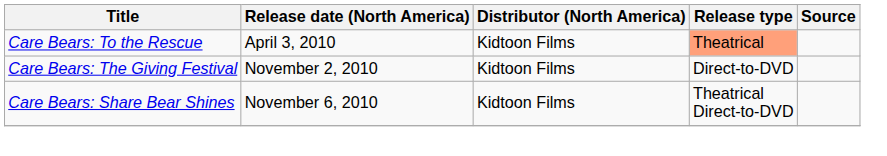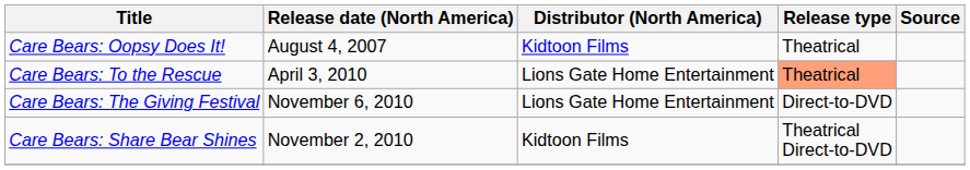+ row: Care Bears: Oopsy Does It! | August 4, 2007 | Kidtoon Films | Theatrical
Care Bears: To the Rescue | Distributor (North America): Kidtoon Films -> Lions Gate Home Entertainment
Care Bears: The Giving Festival | Release date (North America): November 2, 2010 -> November 6, 2010
Care Bears: The Giving Festival | Distributor (North America): Kidtoon Films -> Lions Gate Home Entertainment
Care Bears: Share Bear Shines | Release date (North America): November 6, 2010 -> November 2, 2010
